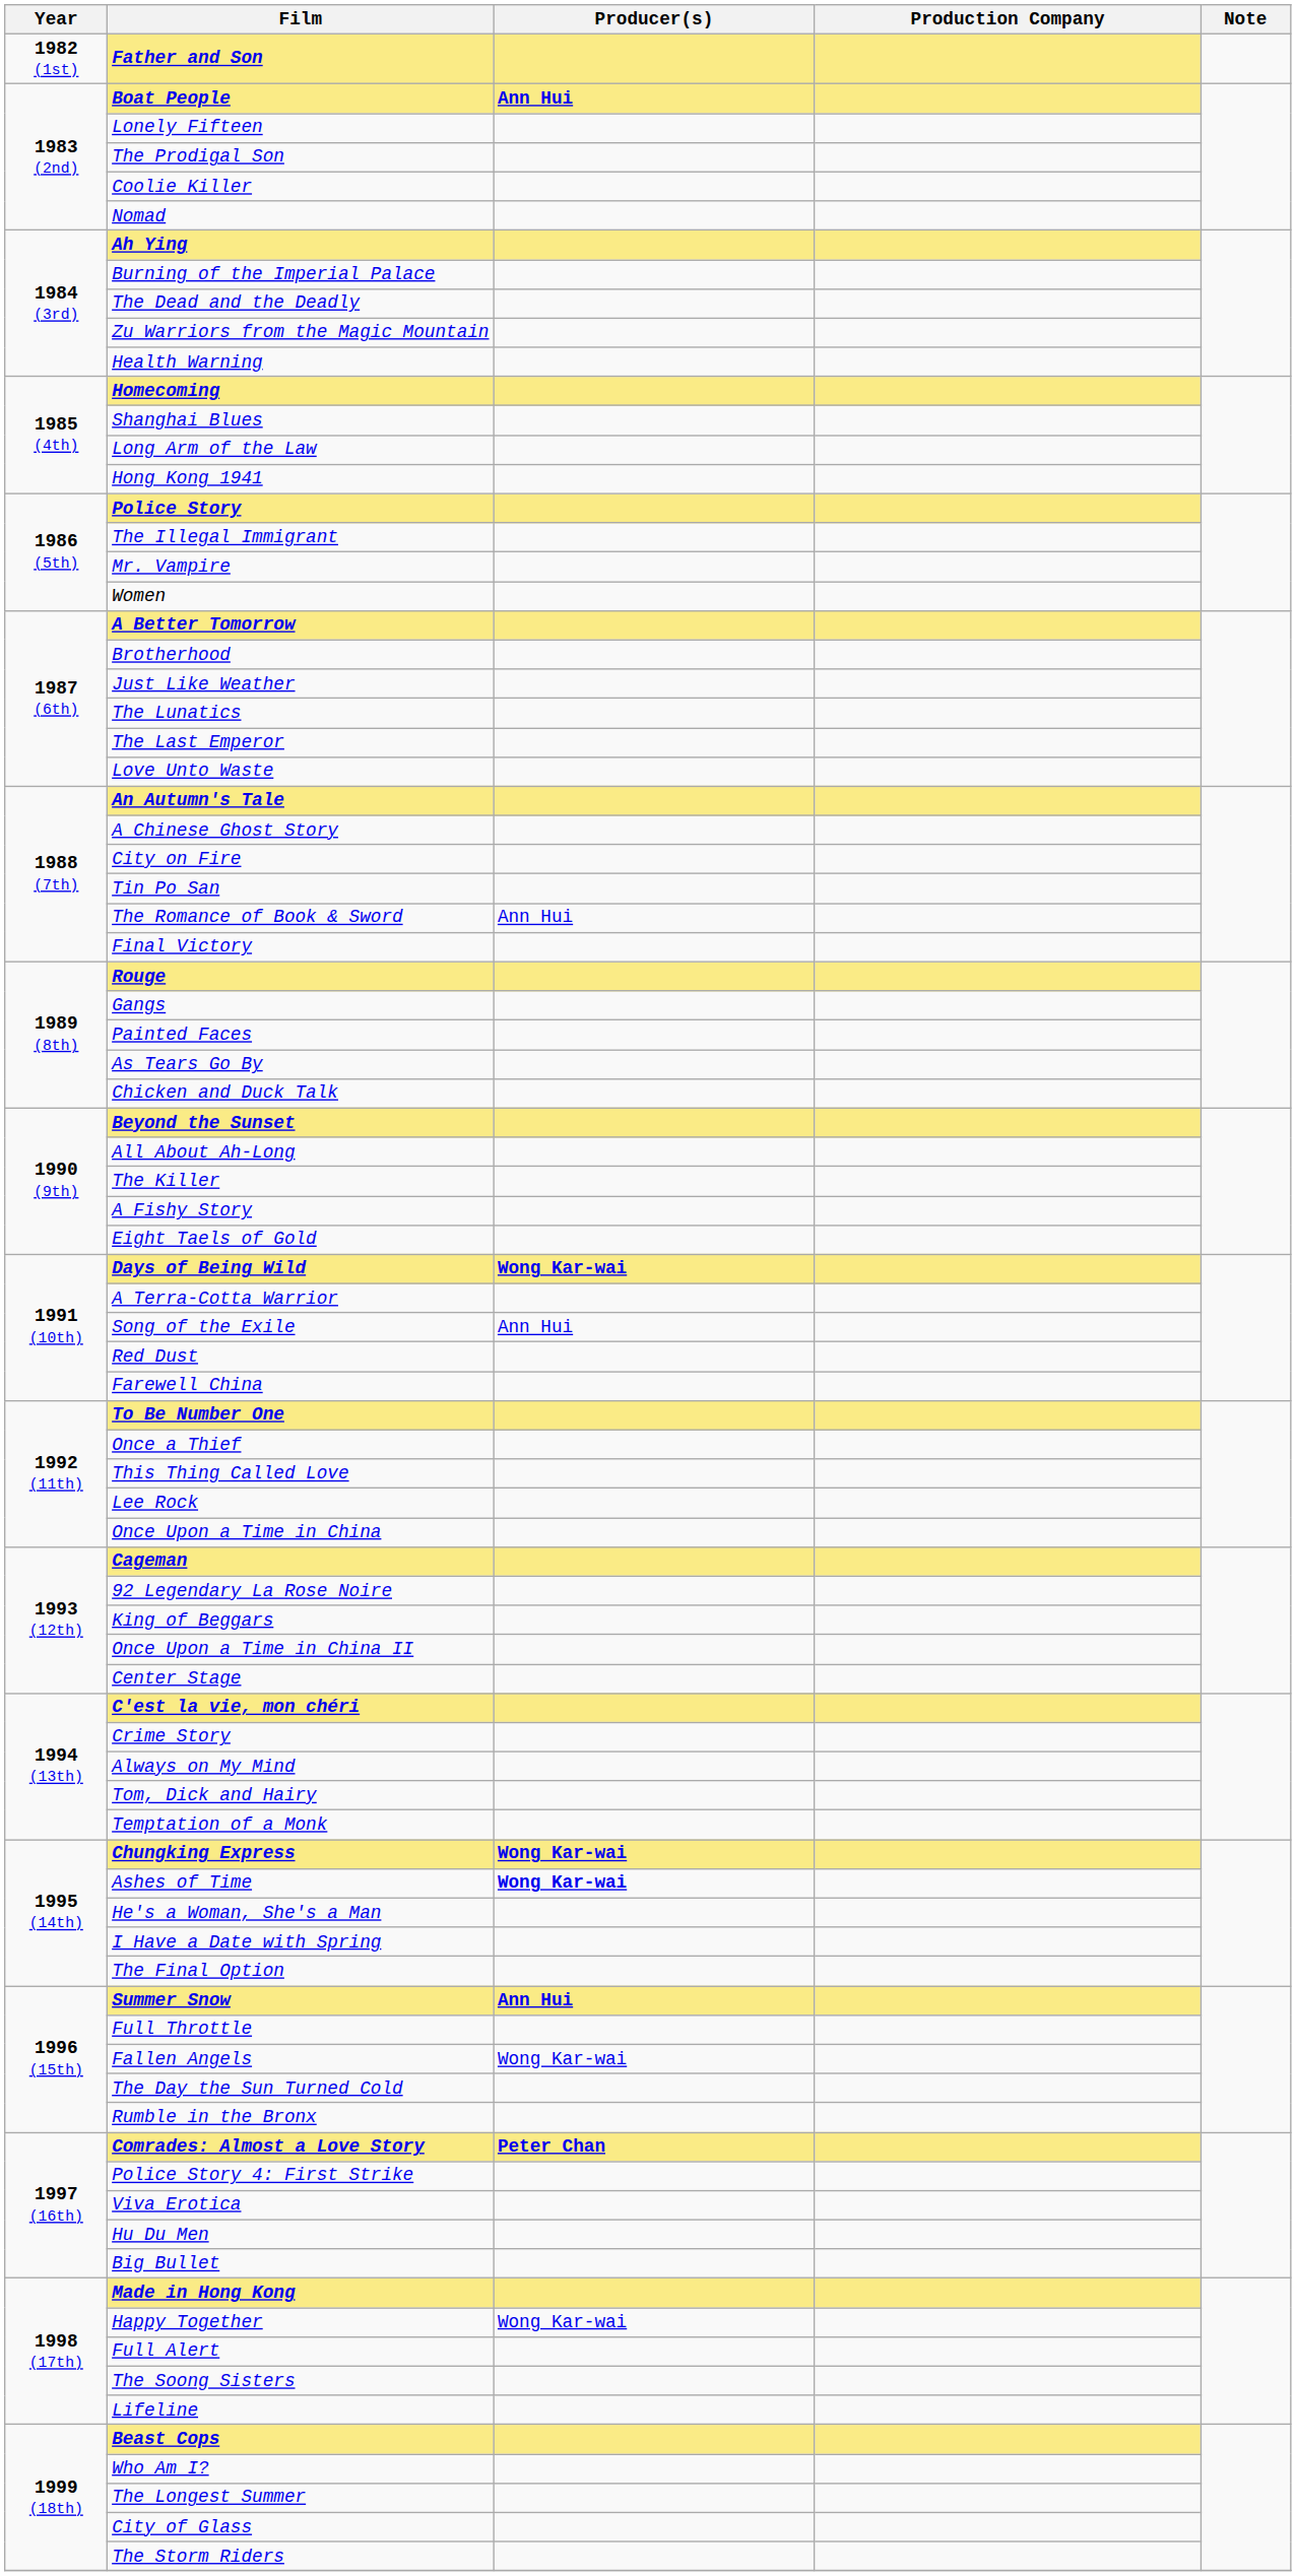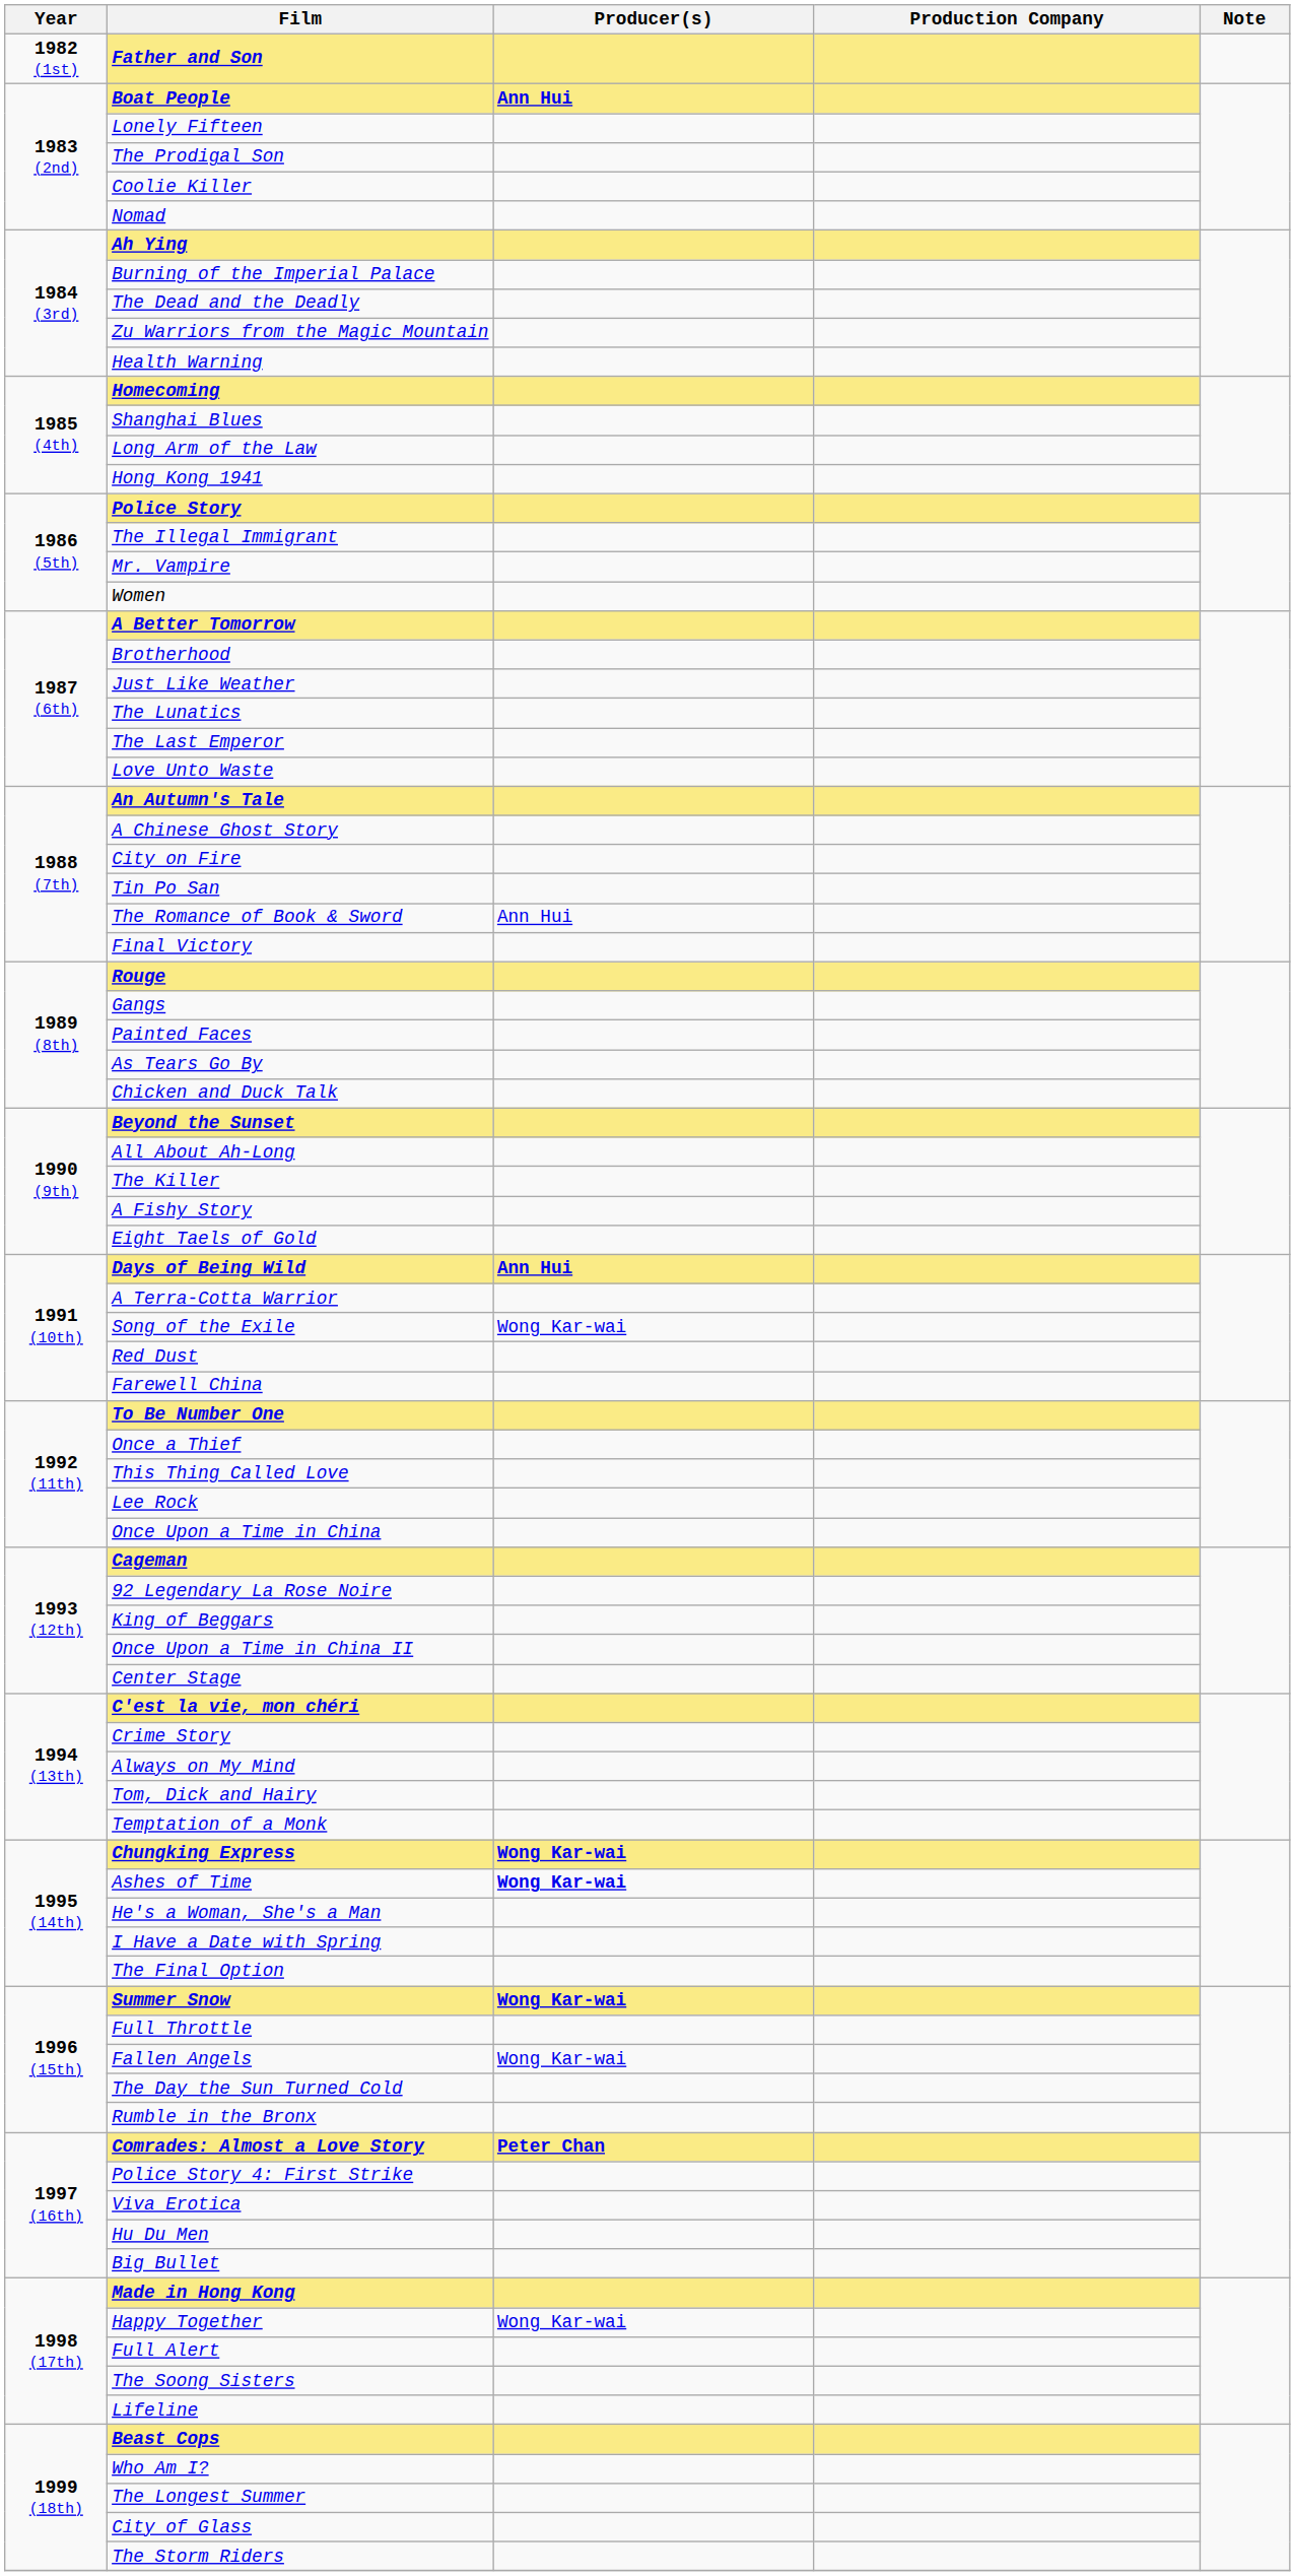Days of Being Wild | Producer(s): Wong Kar-wai -> Ann Hui
Song of the Exile | Producer(s): Ann Hui -> Wong Kar-wai
Summer Snow | Producer(s): Ann Hui -> Wong Kar-wai
